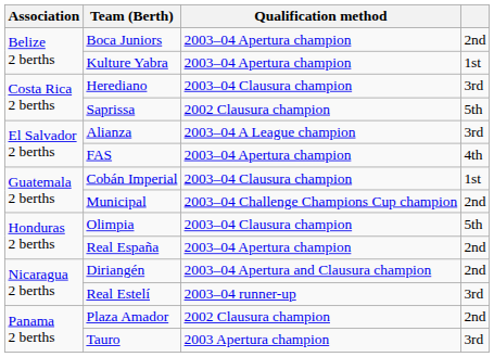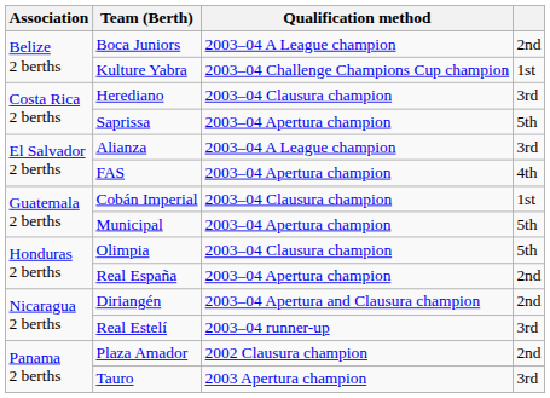Boca Juniors | Qualification method: 2003–04 Apertura champion -> 2003–04 A League champion
Kulture Yabra | Qualification method: 2003–04 Apertura champion -> 2003–04 Challenge Champions Cup champion
Saprissa | Qualification method: 2002 Clausura champion -> 2003–04 Apertura champion
Municipal | Qualification method: 2003–04 Challenge Champions Cup champion -> 2003–04 Apertura champion
Municipal | column 4: 2nd -> 5th
